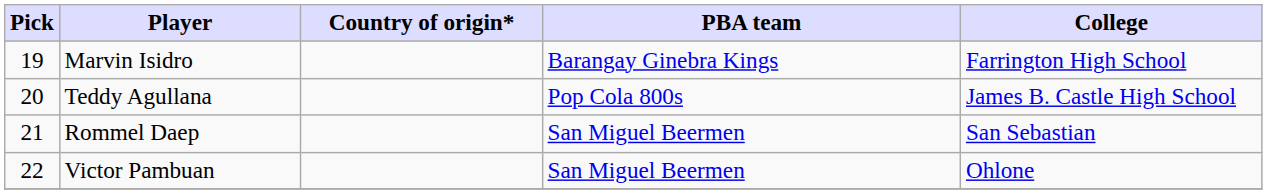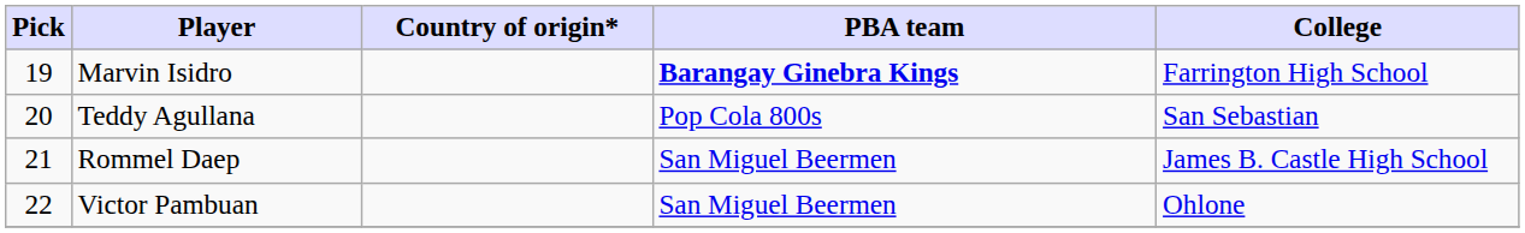Marvin Isidro | PBA team: normal -> bold
Teddy Agullana | College: James B. Castle High School -> San Sebastian
Rommel Daep | College: San Sebastian -> James B. Castle High School
